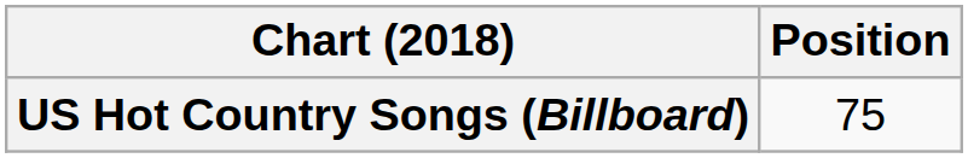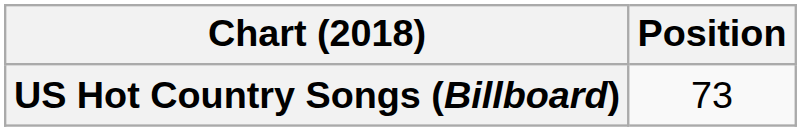US Hot Country Songs (Billboard) | Position: 75 -> 73
